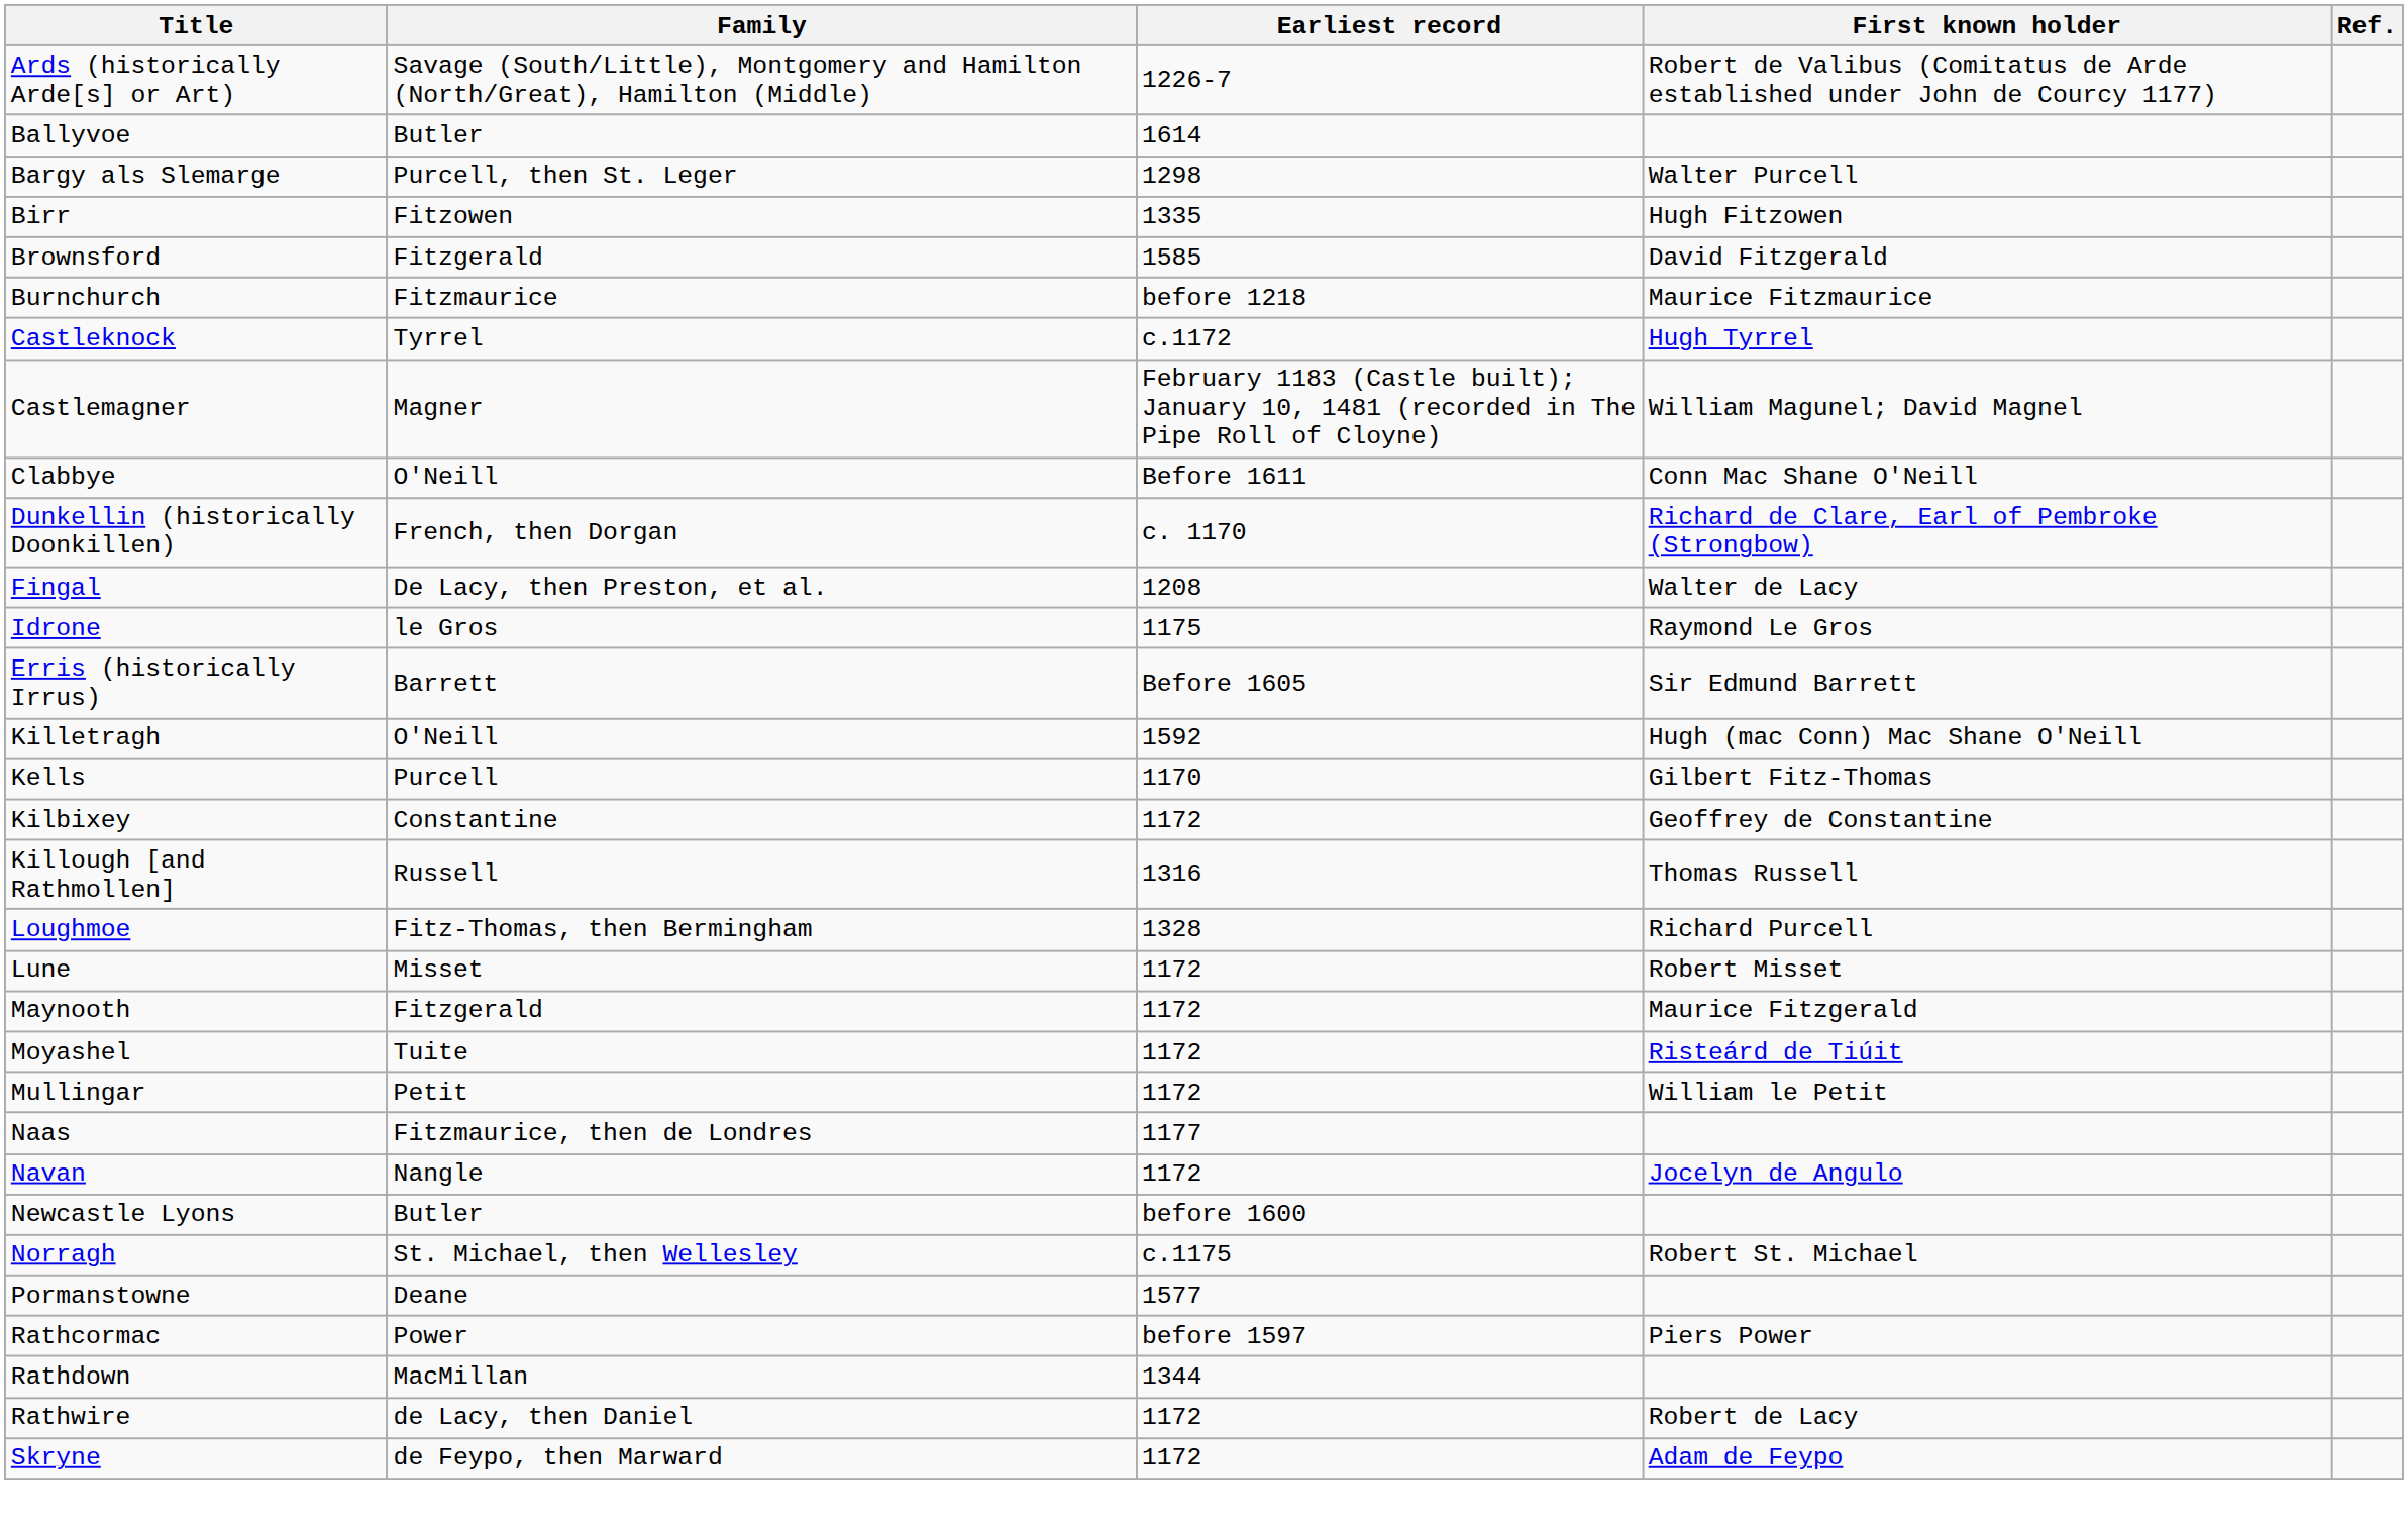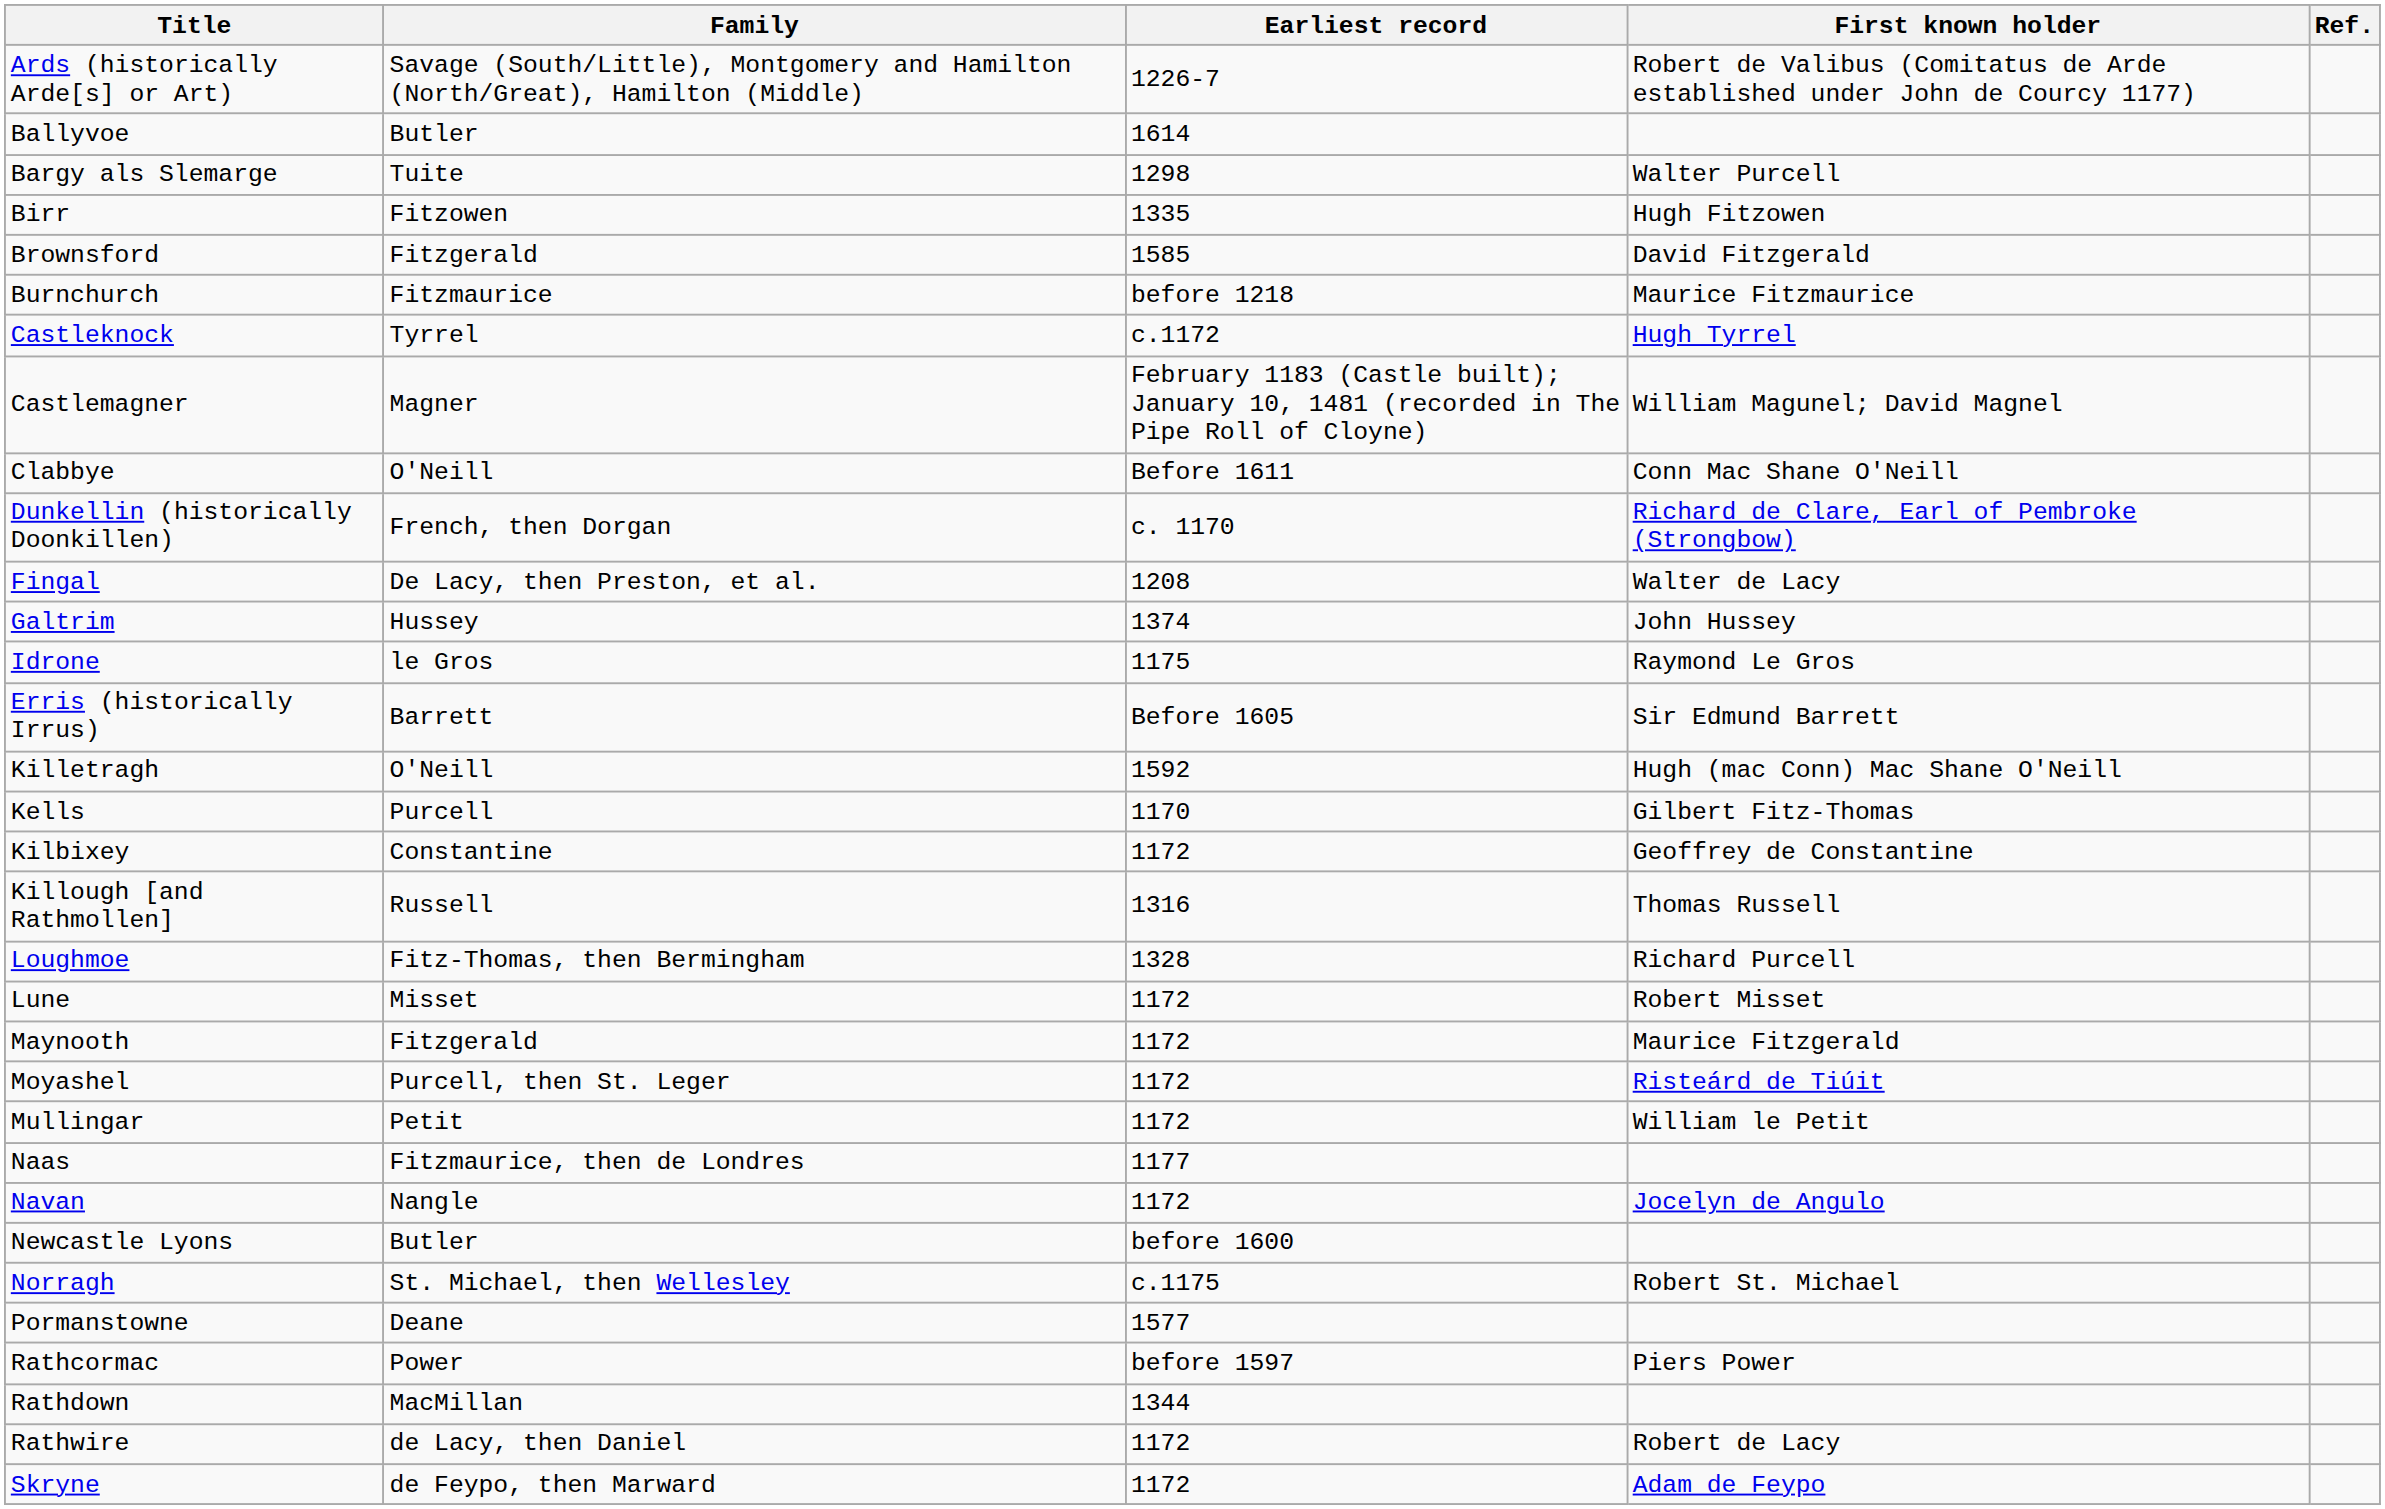Bargy als Slemarge | Family: Purcell, then St. Leger -> Tuite
+ row: Galtrim | Hussey | 1374 | John Hussey
Moyashel | Family: Tuite -> Purcell, then St. Leger
